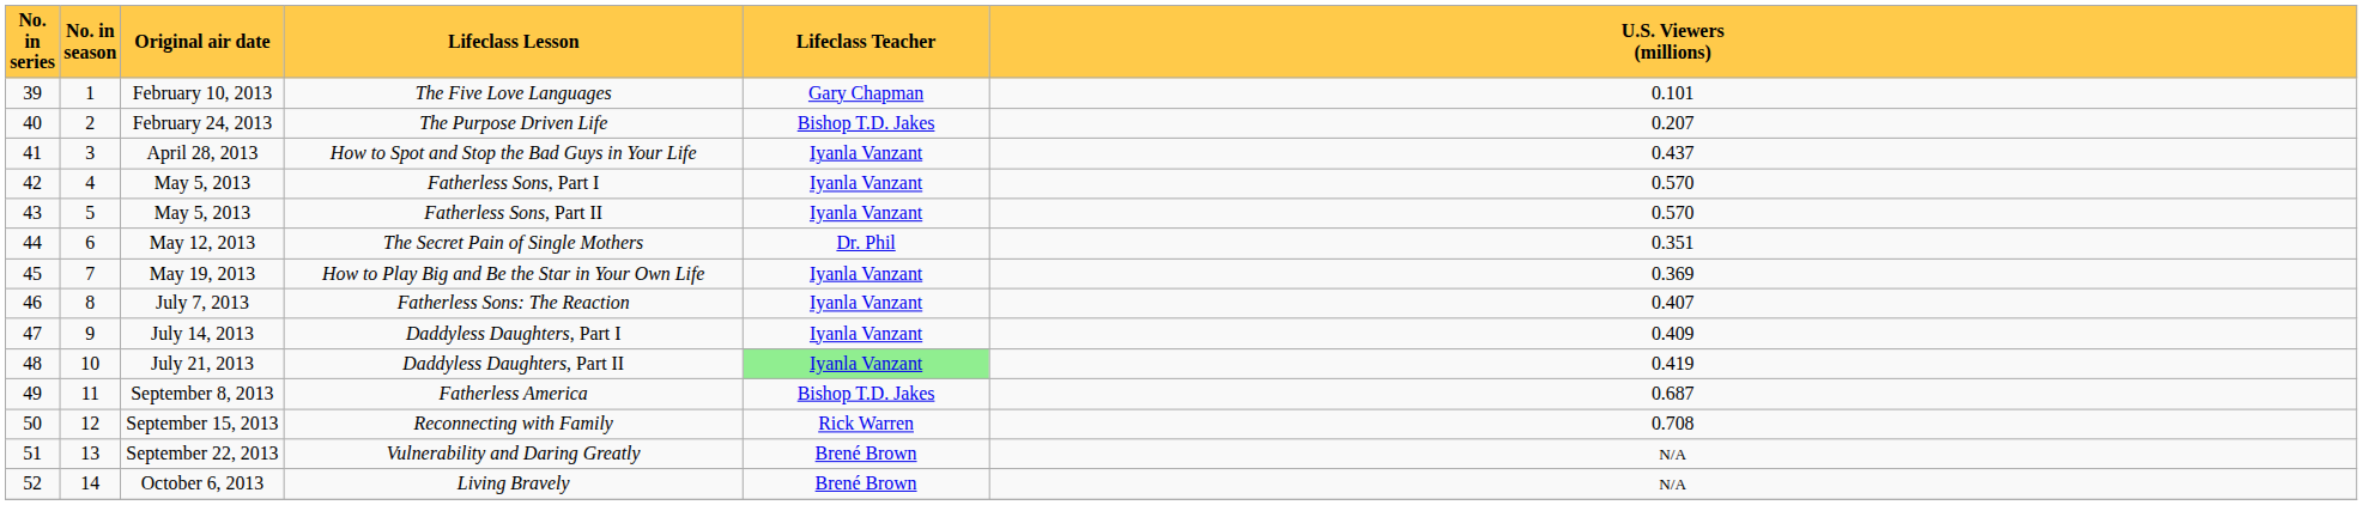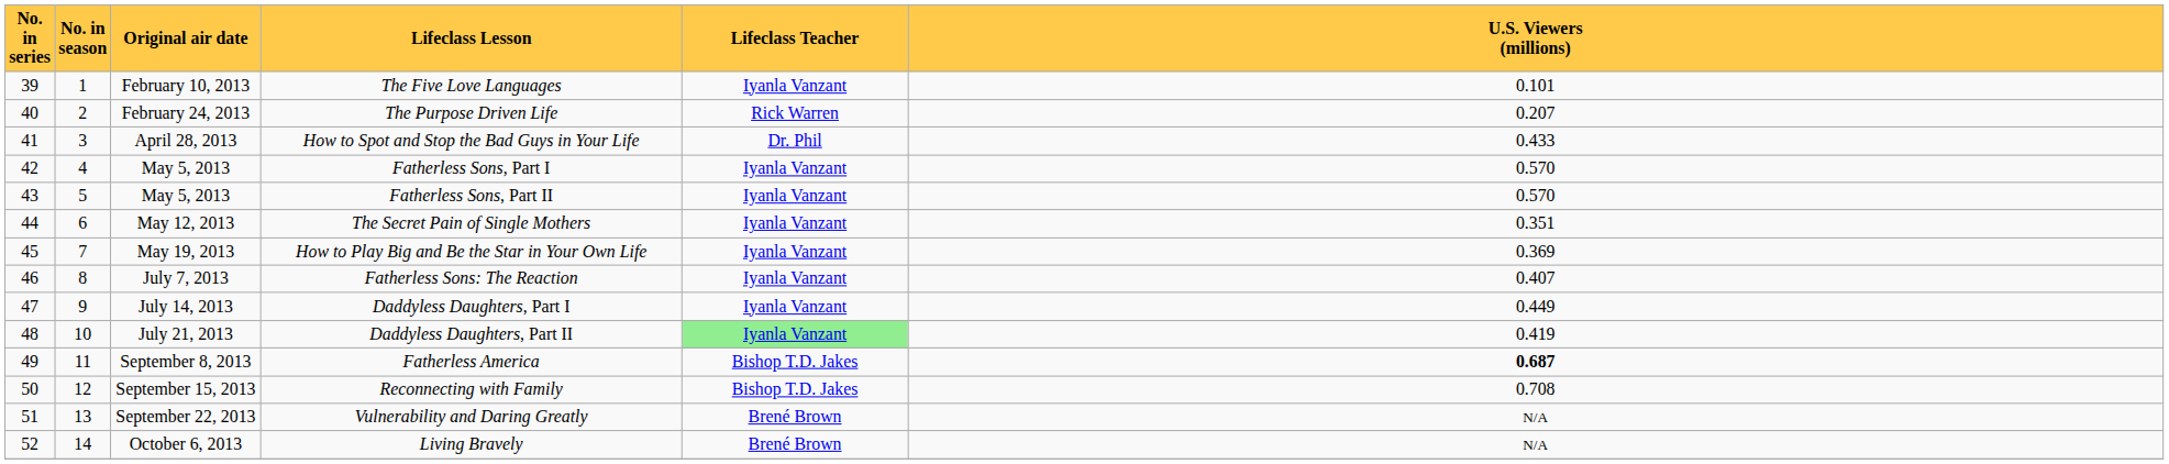The Five Love Languages | Lifeclass Teacher: Gary Chapman -> Iyanla Vanzant
The Purpose Driven Life | Lifeclass Teacher: Bishop T.D. Jakes -> Rick Warren
How to Spot and Stop the Bad Guys in Your Life | Lifeclass Teacher: Iyanla Vanzant -> Dr. Phil
How to Spot and Stop the Bad Guys in Your Life | U.S. Viewers (millions): 0.437 -> 0.433
The Secret Pain of Single Mothers | Lifeclass Teacher: Dr. Phil -> Iyanla Vanzant
Daddyless Daughters, Part I | U.S. Viewers (millions): 0.409 -> 0.449
Fatherless America | U.S. Viewers (millions): normal -> bold
Reconnecting with Family | Lifeclass Teacher: Rick Warren -> Bishop T.D. Jakes
